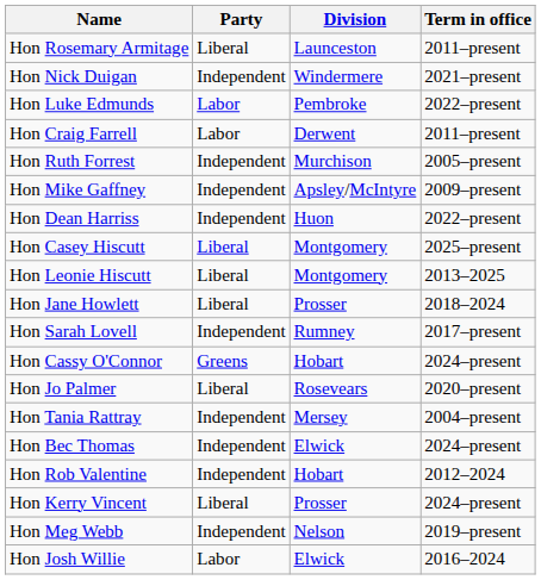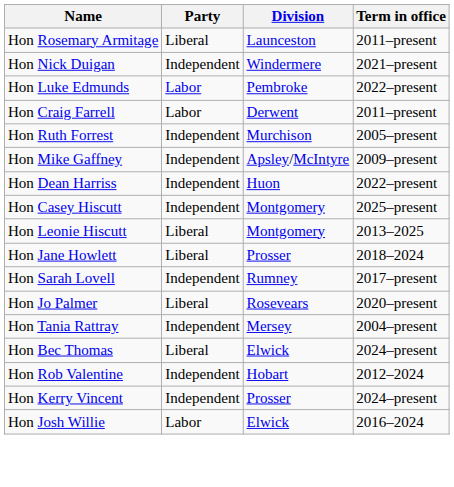Hon Casey Hiscutt | Party: Liberal -> Independent
- row: Hon Cassy O'Connor | Greens | Hobart | 2024–present
Hon Bec Thomas | Party: Independent -> Liberal
Hon Kerry Vincent | Party: Liberal -> Independent
- row: Hon Meg Webb | Independent | Nelson | 2019–present
